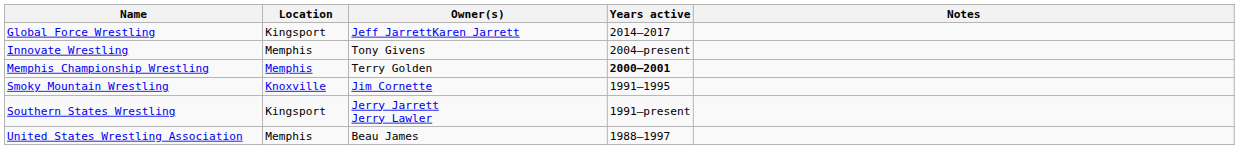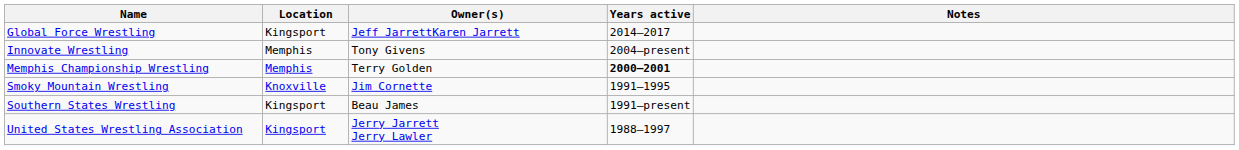Southern States Wrestling | Owner(s): Jerry Jarrett Jerry Lawler -> Beau James
United States Wrestling Association | Location: Memphis -> Kingsport
United States Wrestling Association | Owner(s): Beau James -> Jerry Jarrett Jerry Lawler
